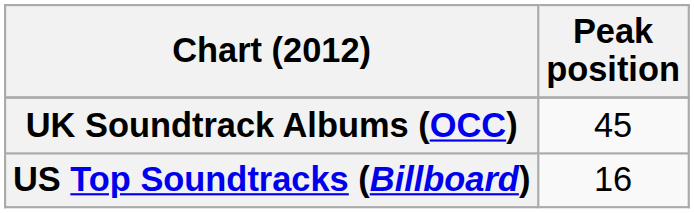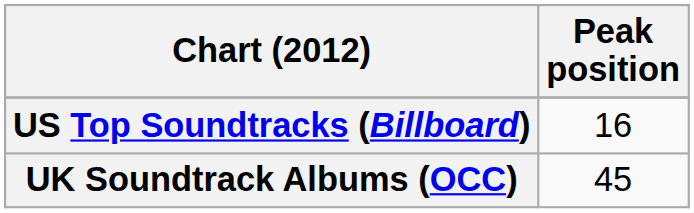rows swapped: UK Soundtrack Albums (OCC) <-> US Top Soundtracks (Billboard)
